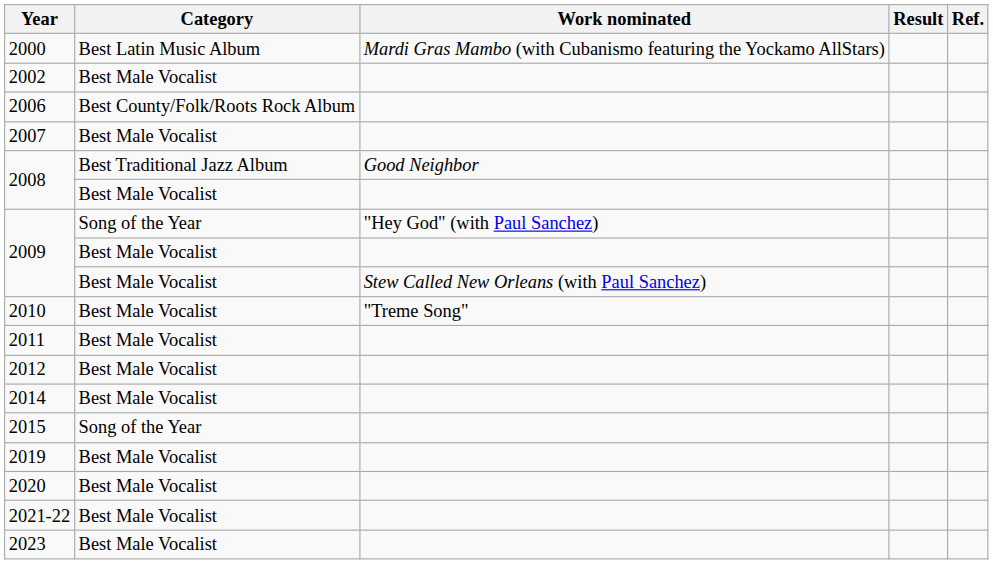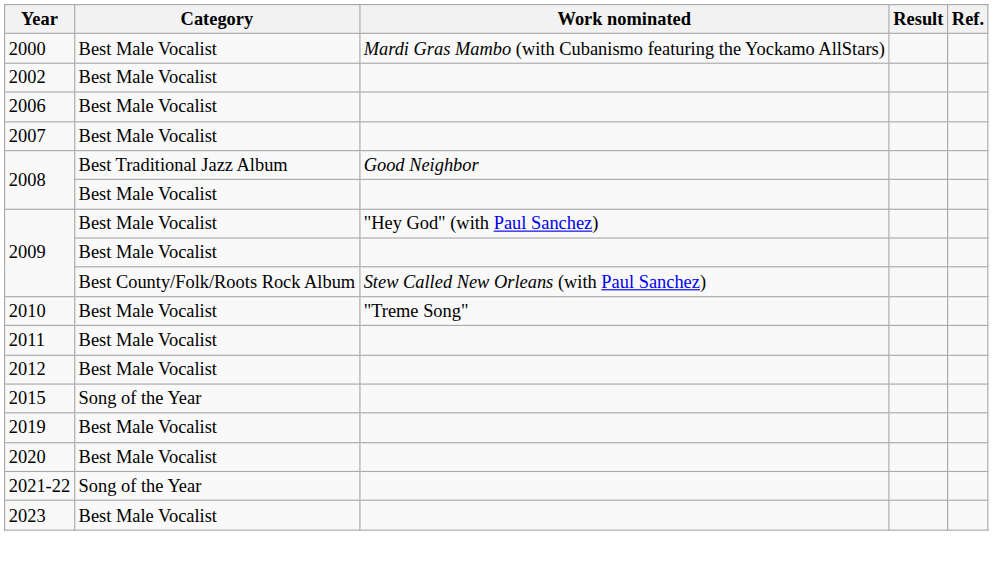2000 | Category: Best Latin Music Album -> Best Male Vocalist
2006 | Category: Best County/Folk/Roots Rock Album -> Best Male Vocalist
2009 / "Hey God" (with Paul Sanchez) | Category: Song of the Year -> Best Male Vocalist
2009 / Stew Called New Orleans (with Paul Sanchez) | Category: Best Male Vocalist -> Best County/Folk/Roots Rock Album
- row: 2014 | Best Male Vocalist
2021-22 | Category: Best Male Vocalist -> Song of the Year
